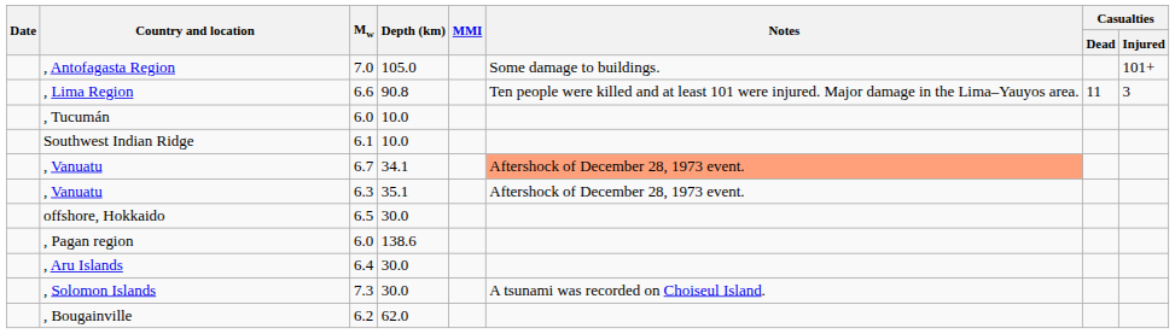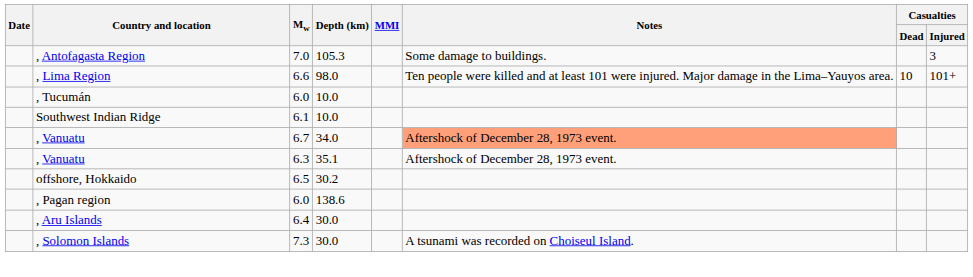, Antofagasta Region | Depth (km): 105.0 -> 105.3
, Antofagasta Region | Casualties / Injured: 101+ -> 3
, Lima Region | Depth (km): 90.8 -> 98.0
, Lima Region | Casualties / Dead: 11 -> 10
, Lima Region | Casualties / Injured: 3 -> 101+
, Vanuatu / 6.7 | Depth (km): 34.1 -> 34.0
offshore, Hokkaido | Depth (km): 30.0 -> 30.2
- row: , Bougainville | 6.2 | 62.0
